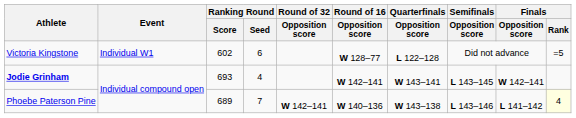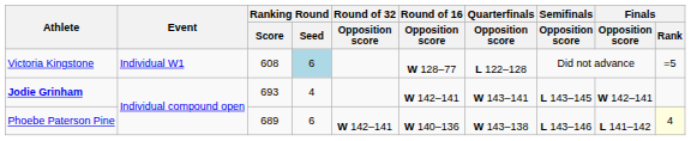Victoria Kingstone | Ranking Round / Score: 602 -> 608
Victoria Kingstone | Ranking Round / Seed: no background -> lightblue background
Phoebe Paterson Pine | Ranking Round / Seed: 7 -> 6
